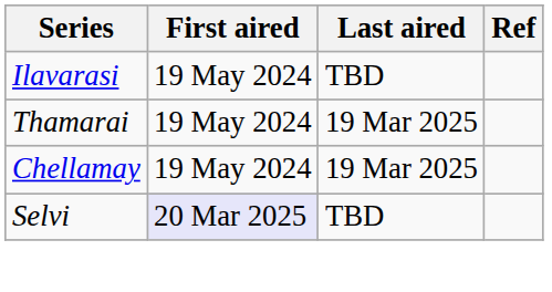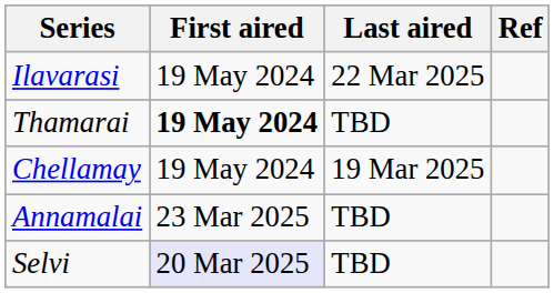Ilavarasi | Last aired: TBD -> 22 Mar 2025
Thamarai | First aired: normal -> bold
Thamarai | Last aired: 19 Mar 2025 -> TBD
+ row: Annamalai | 23 Mar 2025 | TBD
